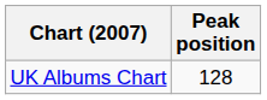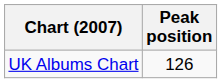UK Albums Chart | Peak position: 128 -> 126
